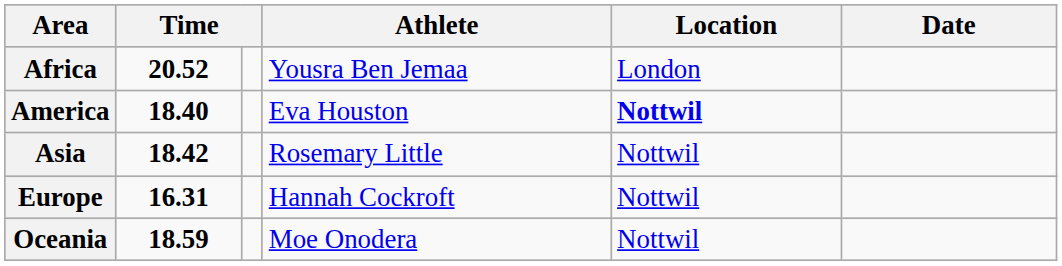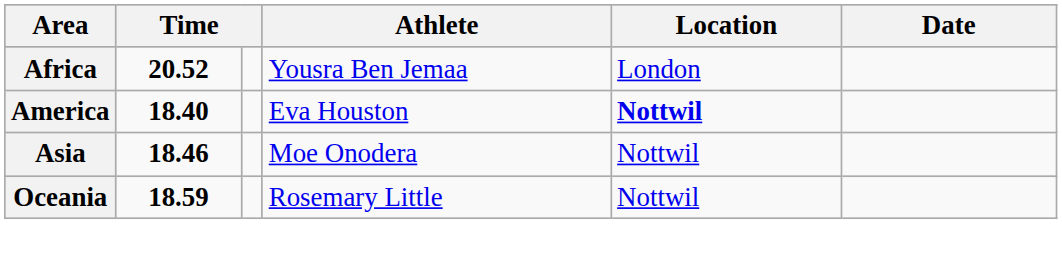Asia | column 2: 18.42 -> 18.46
Asia | Athlete: Rosemary Little -> Moe Onodera
- row: Europe | 16.31 | Hannah Cockroft | Nottwil
Oceania | Athlete: Moe Onodera -> Rosemary Little
